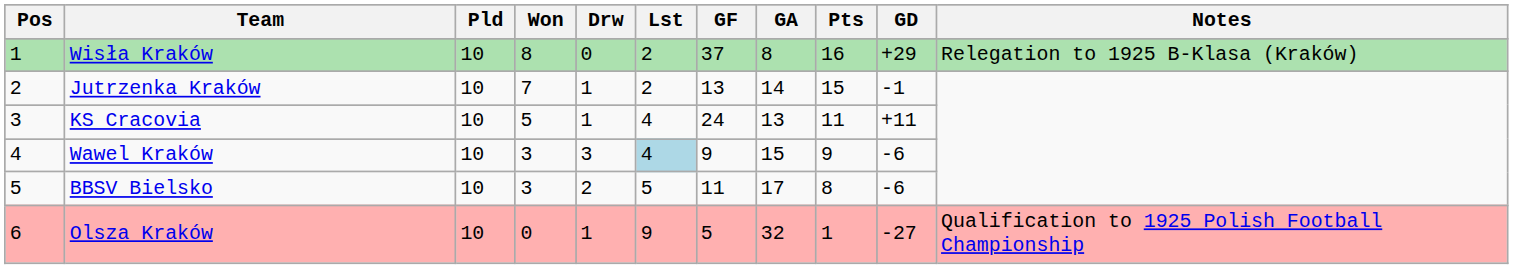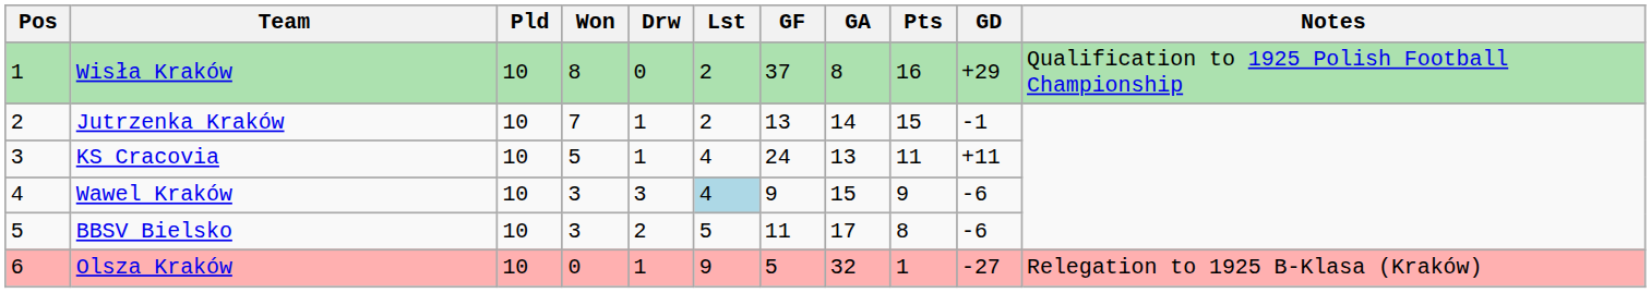Wisła Kraków | Notes: Relegation to 1925 B-Klasa (Kraków) -> Qualification to 1925 Polish Football Championship
Olsza Kraków | Notes: Qualification to 1925 Polish Football Championship -> Relegation to 1925 B-Klasa (Kraków)
